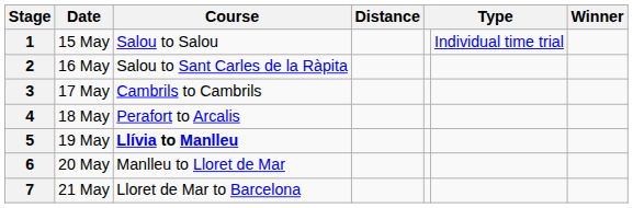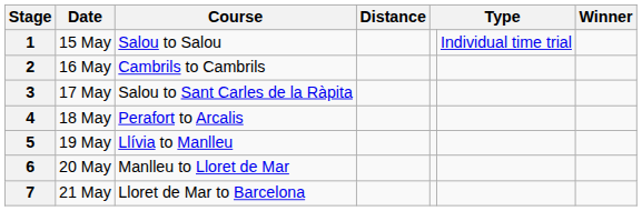2 | Course: Salou to Sant Carles de la Ràpita -> Cambrils to Cambrils
3 | Course: Cambrils to Cambrils -> Salou to Sant Carles de la Ràpita
5 | Course: bold -> normal
